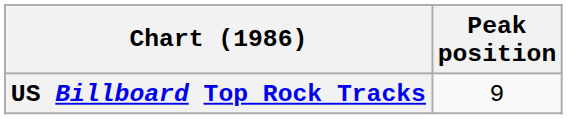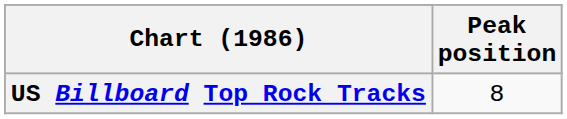US Billboard Top Rock Tracks | Peak position: 9 -> 8
